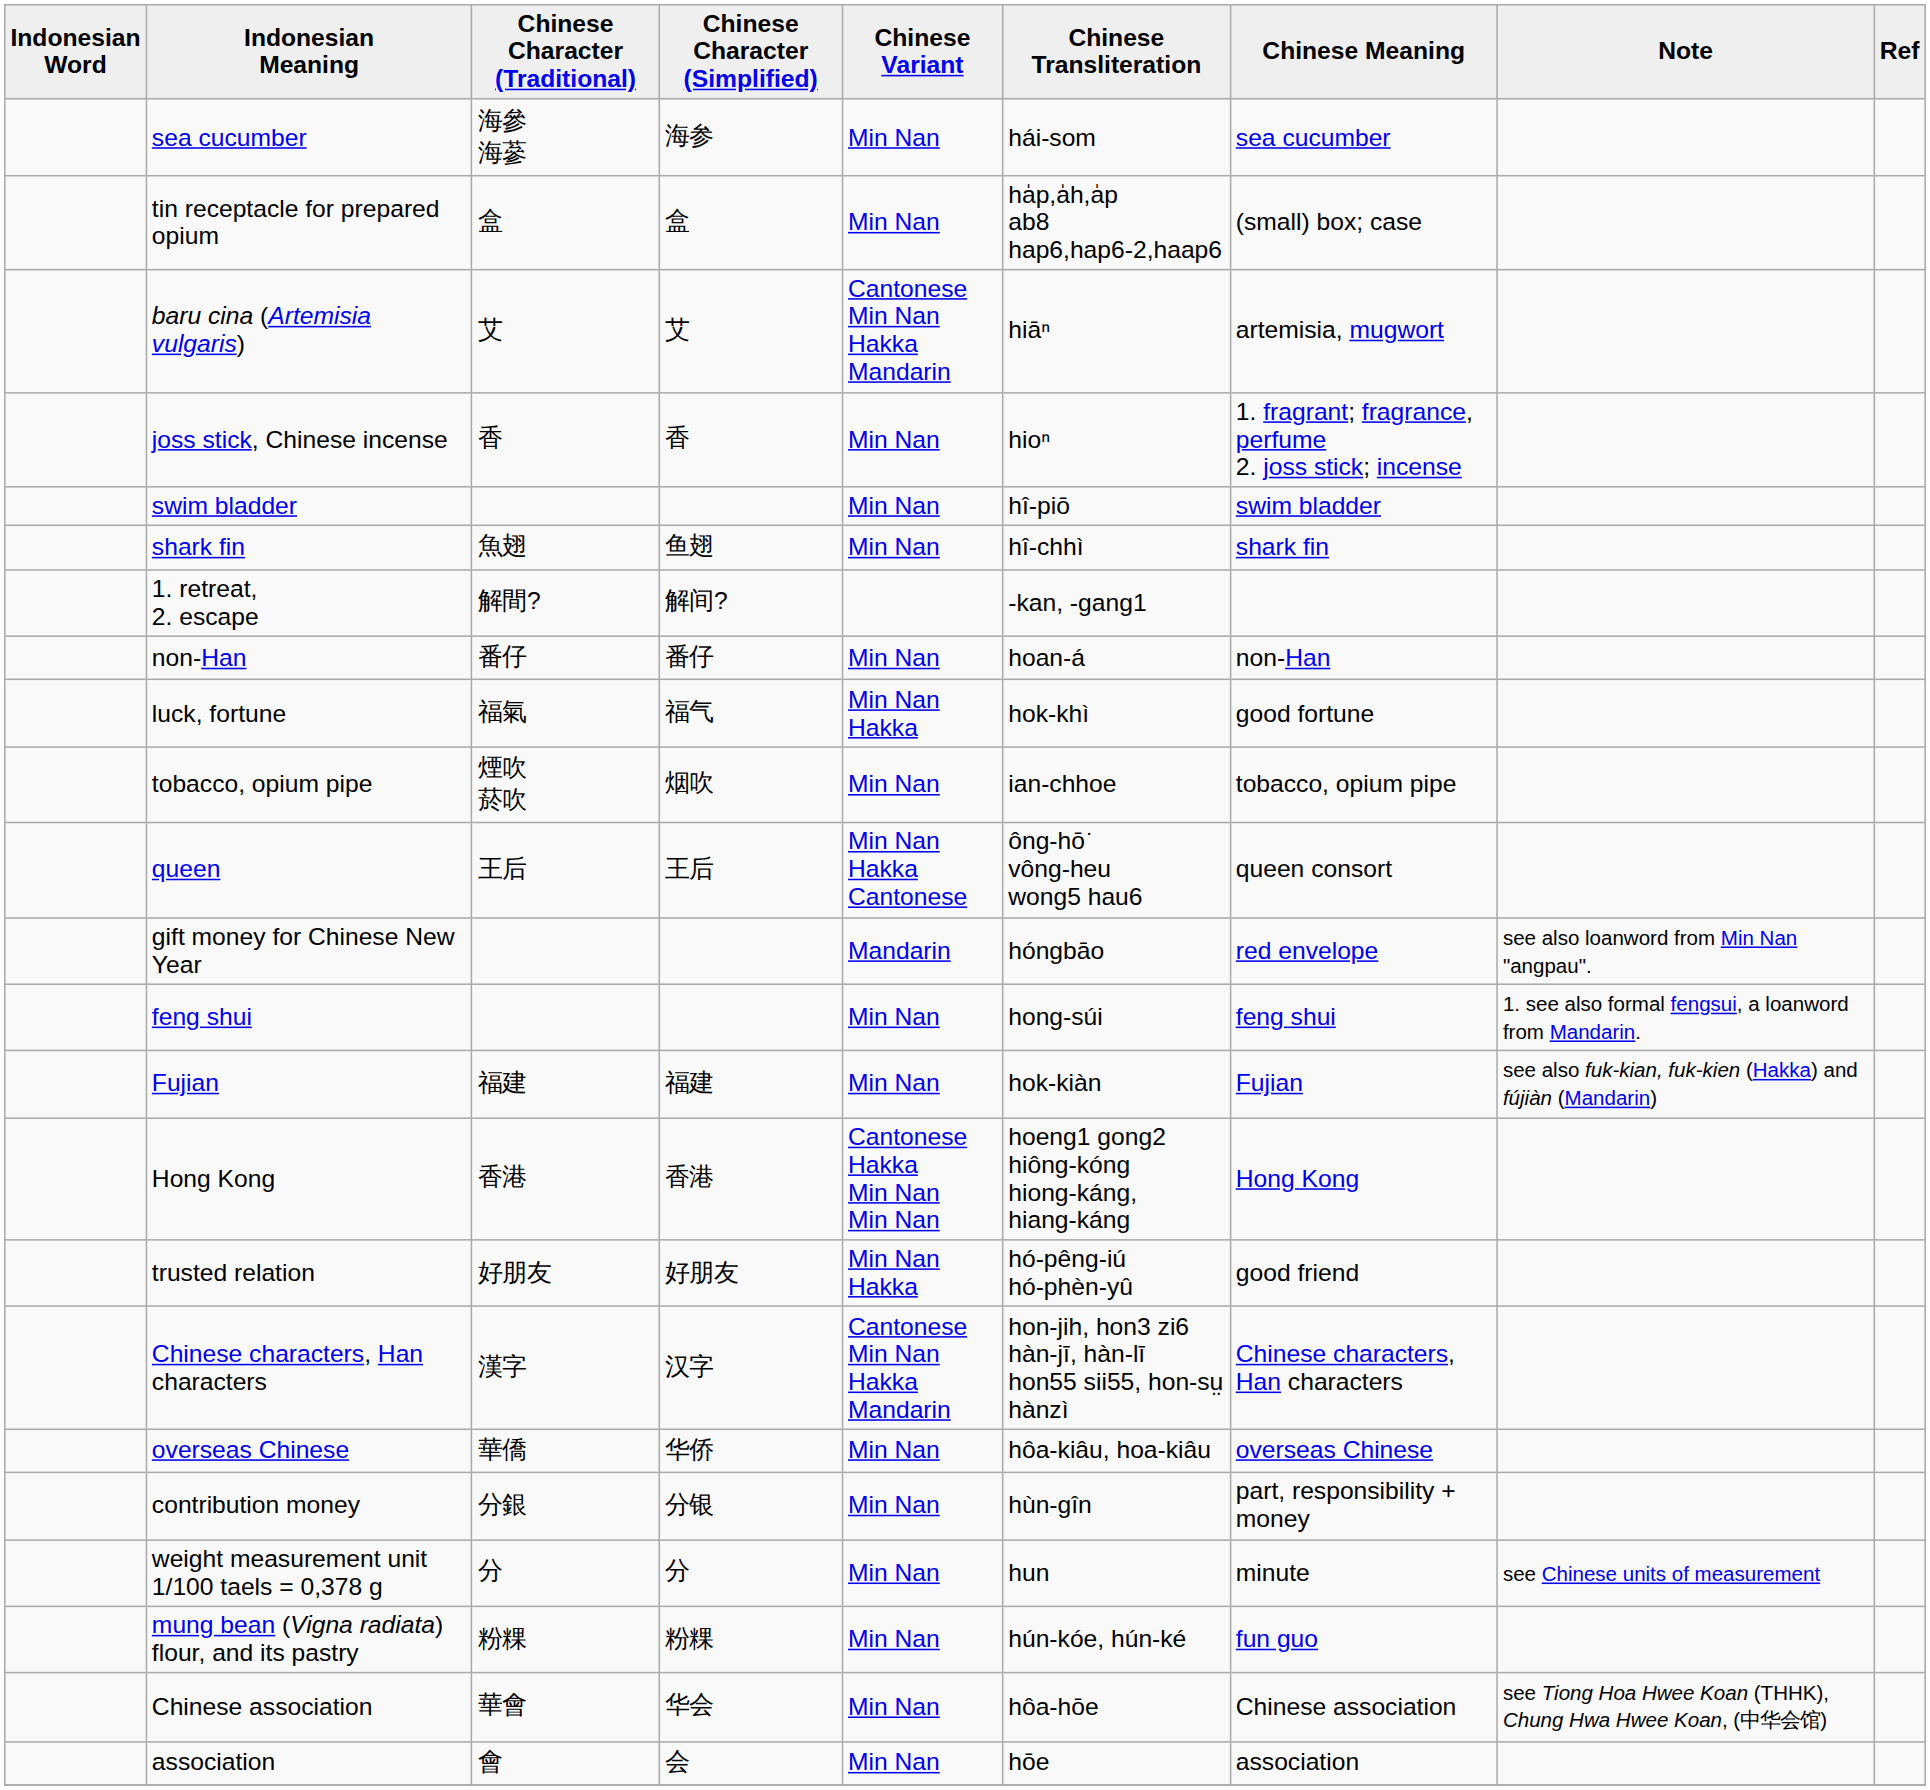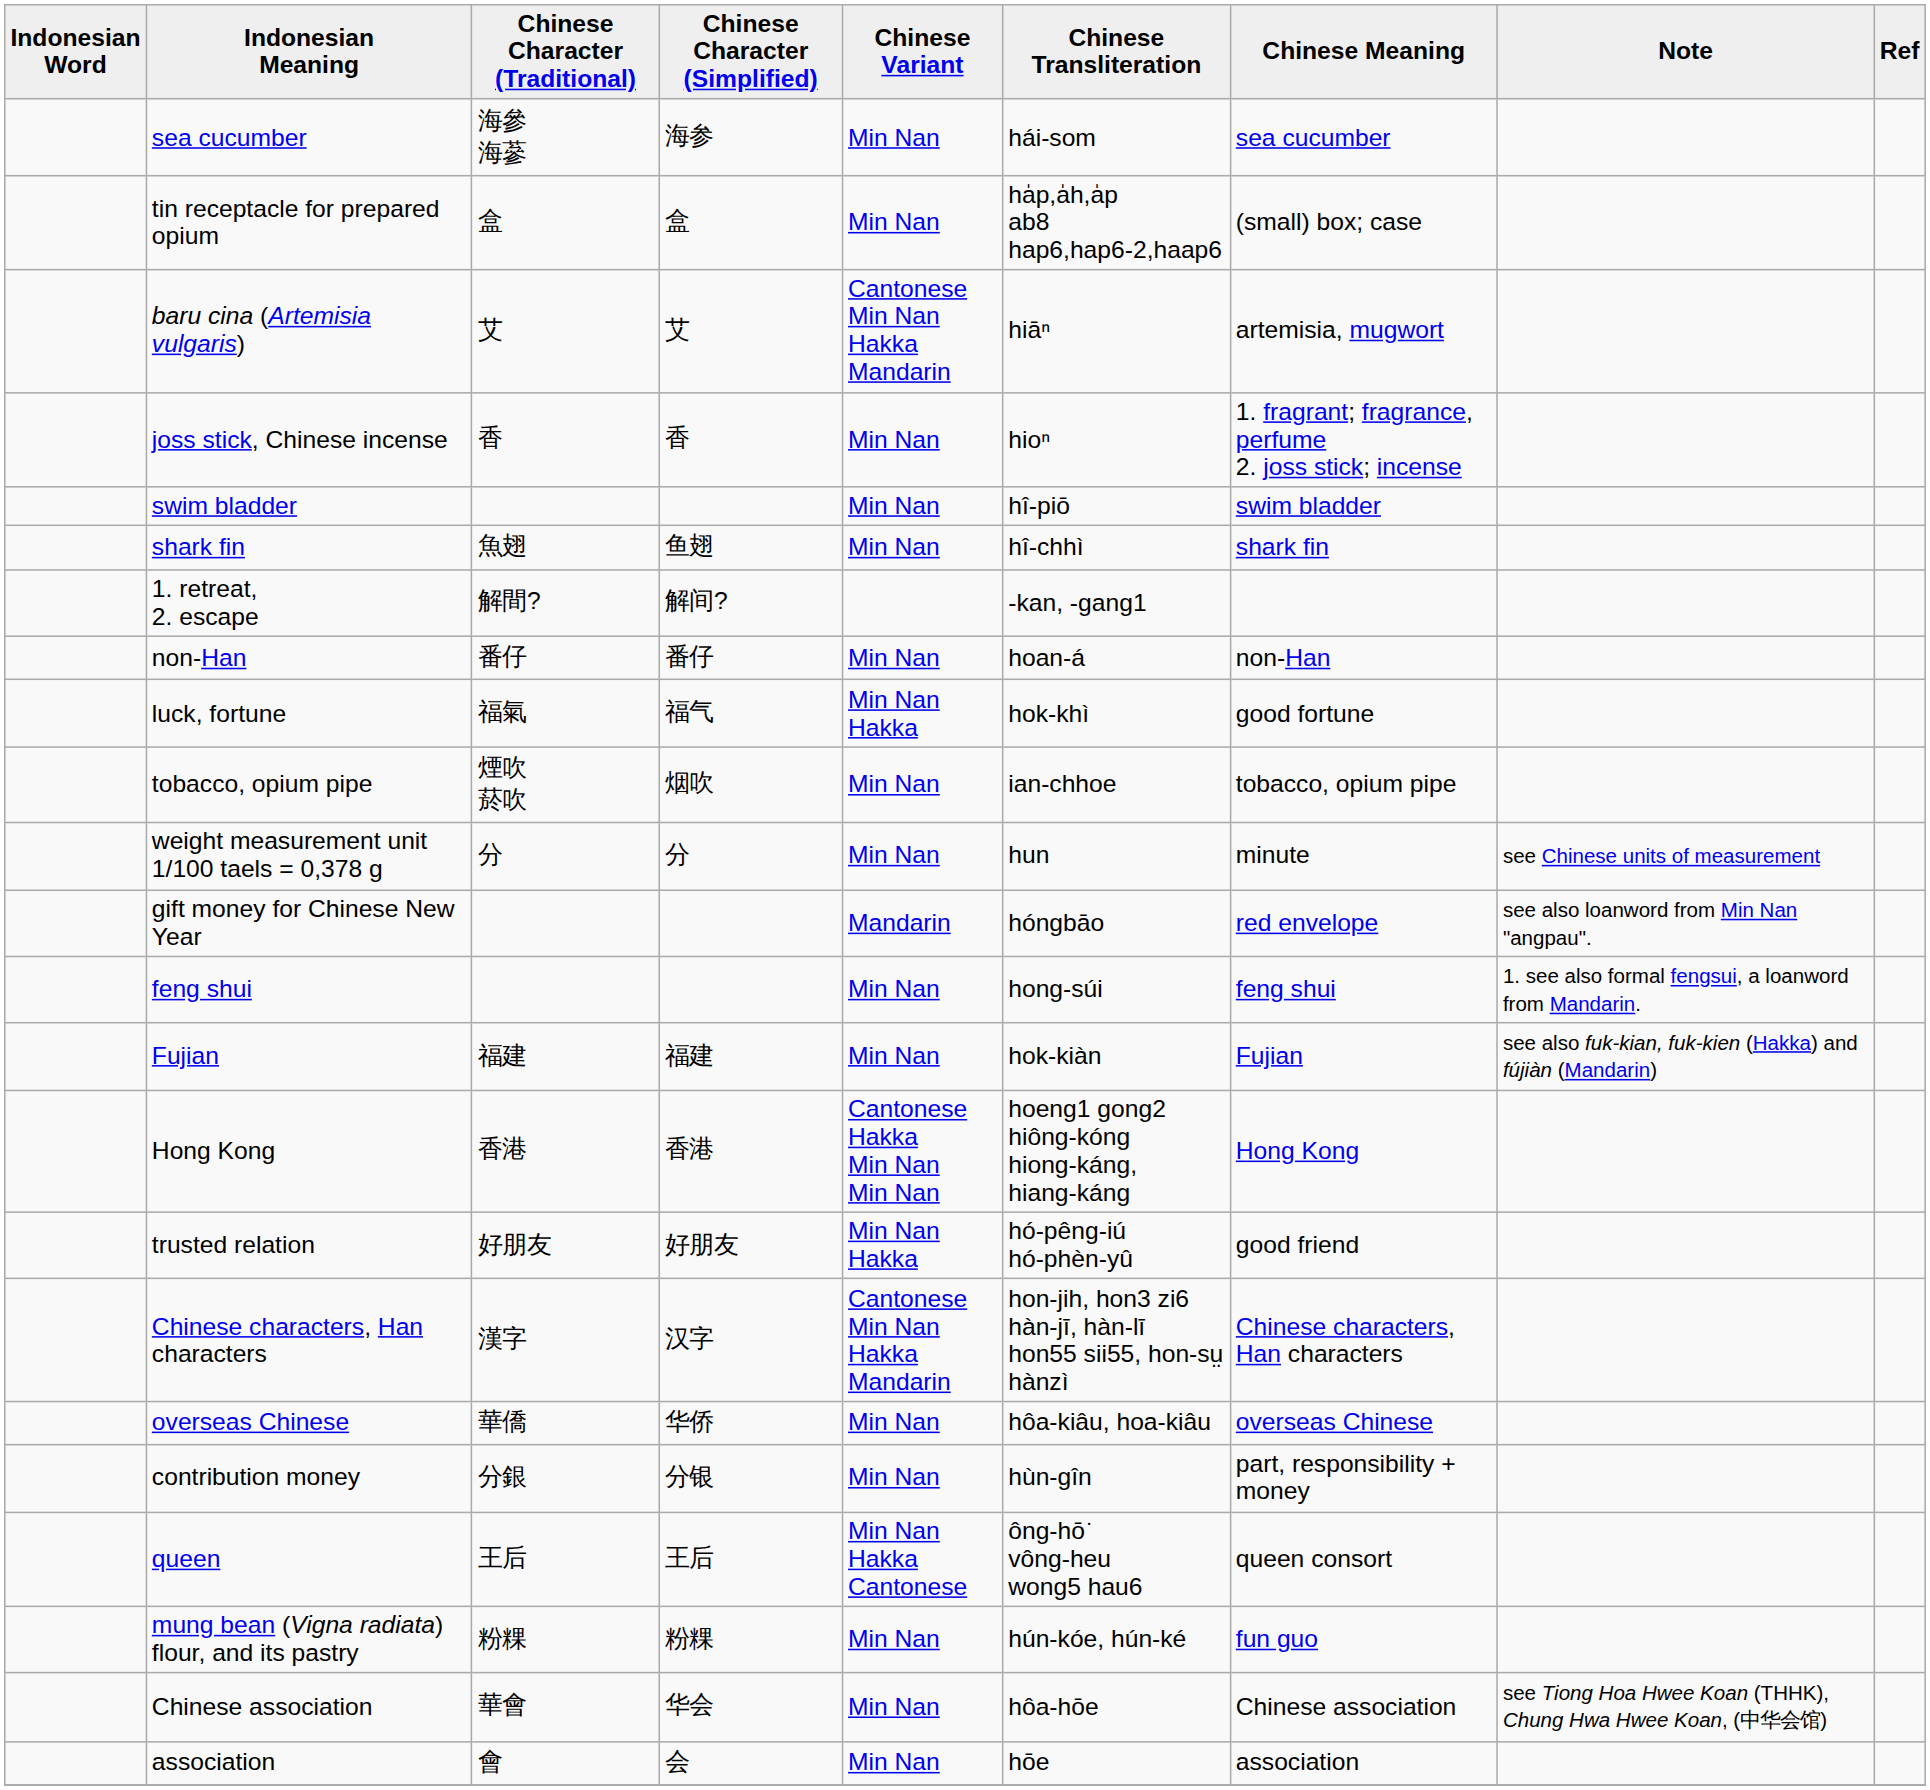rows swapped: queen <-> weight measurement unit 1/100 taels = 0,378 g
